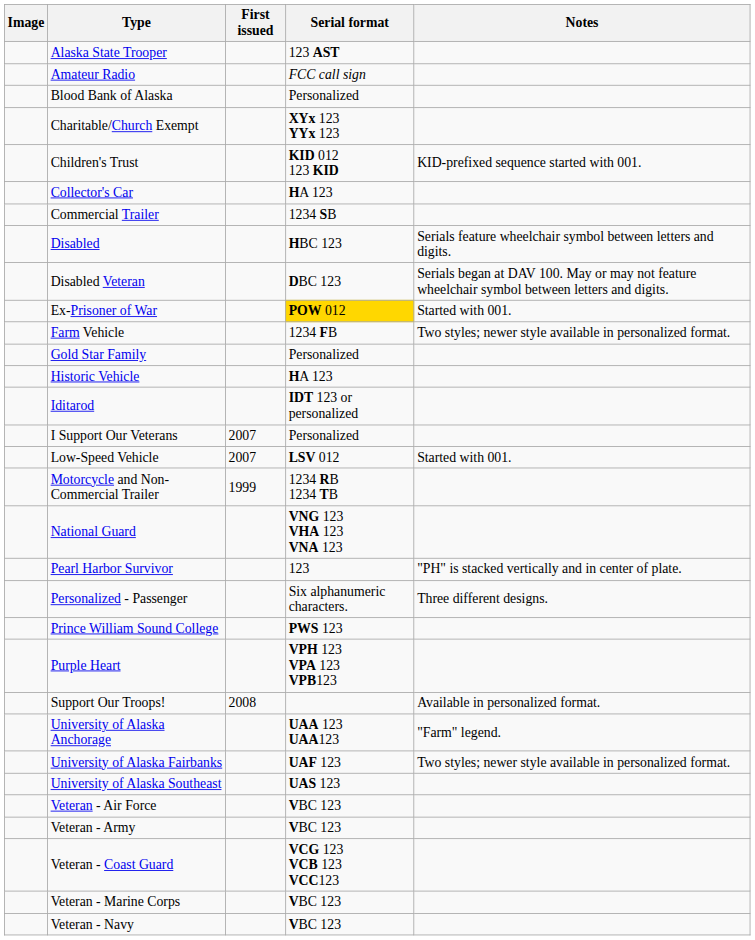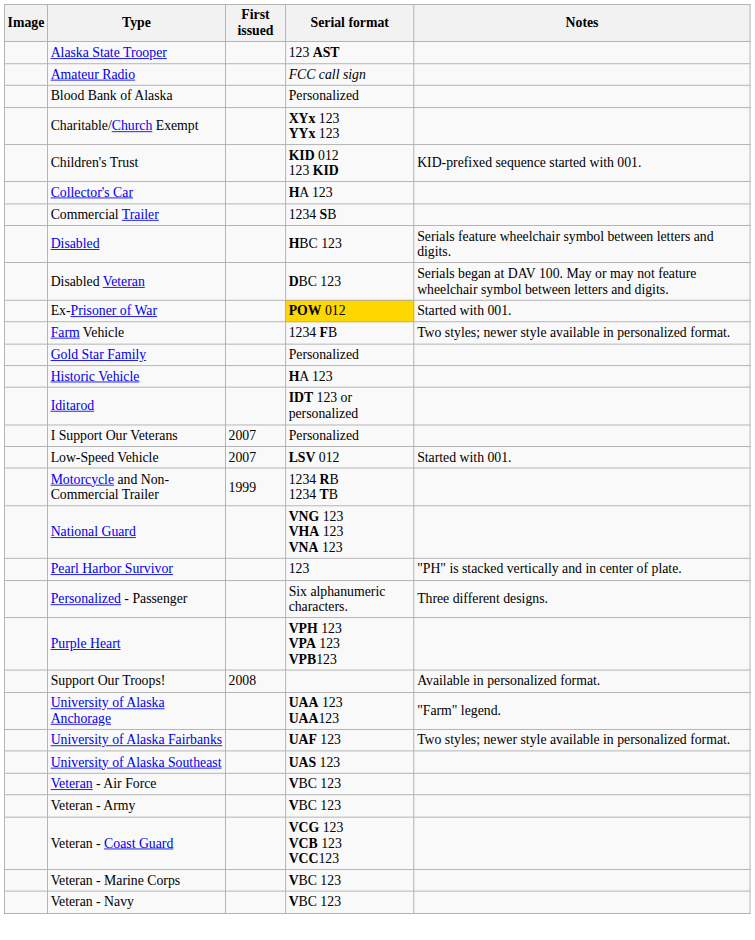- row: Prince William Sound College | PWS 123
